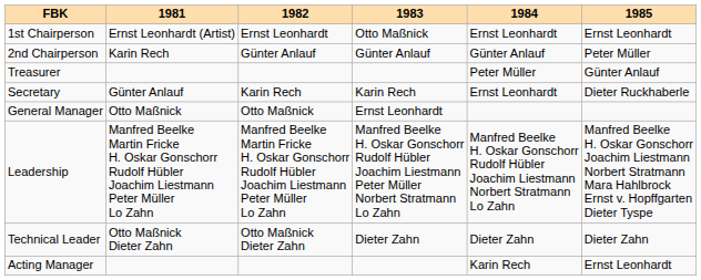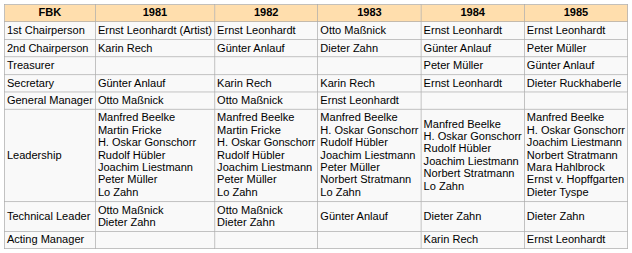2nd Chairperson | 1983: Günter Anlauf -> Dieter Zahn
Technical Leader | 1983: Dieter Zahn -> Günter Anlauf
